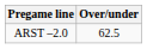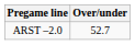ARST –2.0 | Over/under: 62.5 -> 52.7
